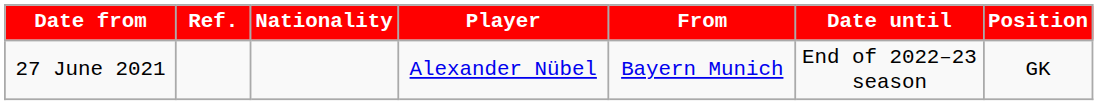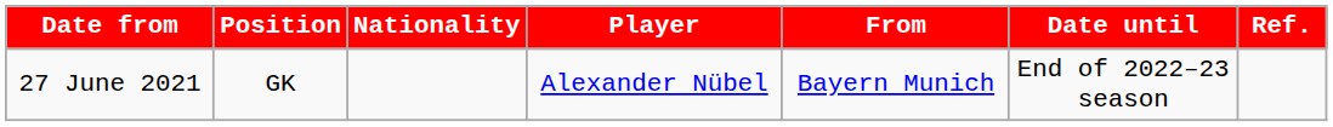columns swapped: Position <-> Ref.
